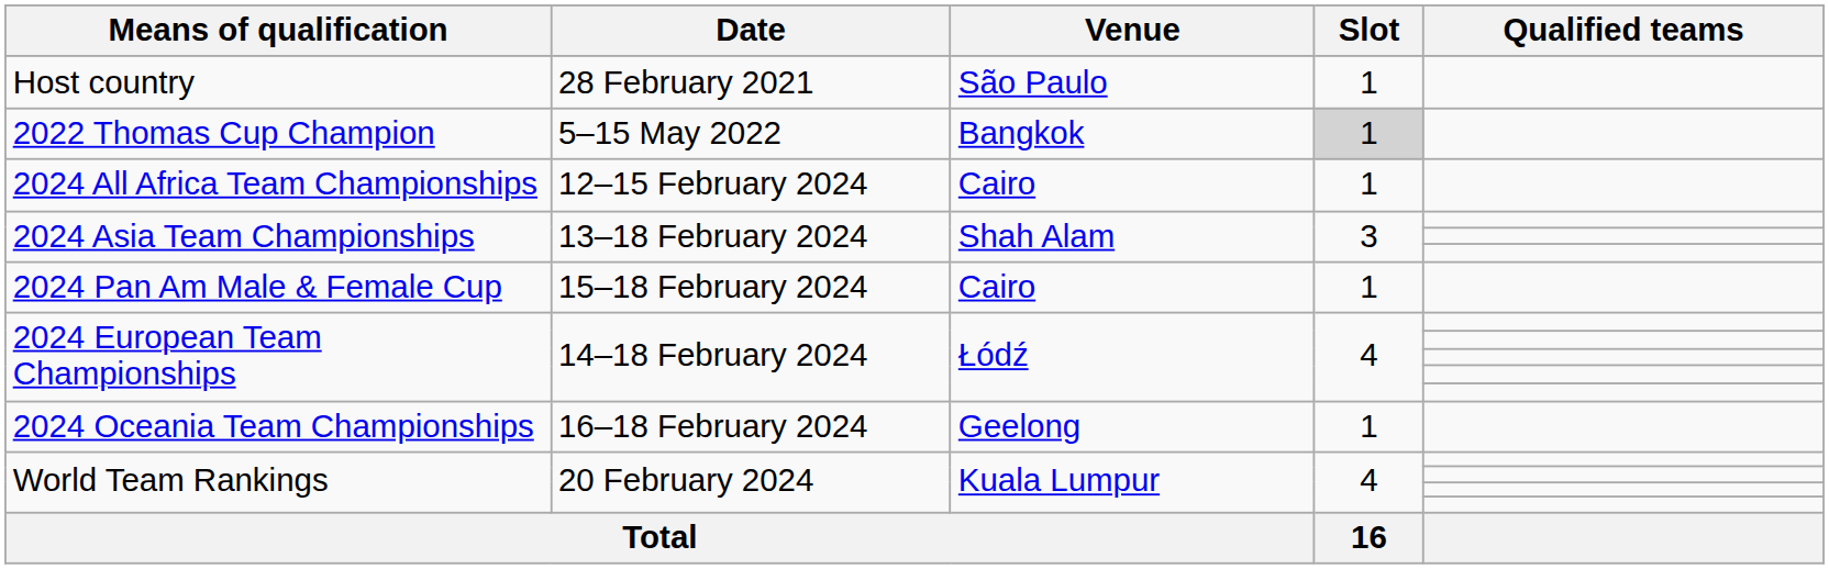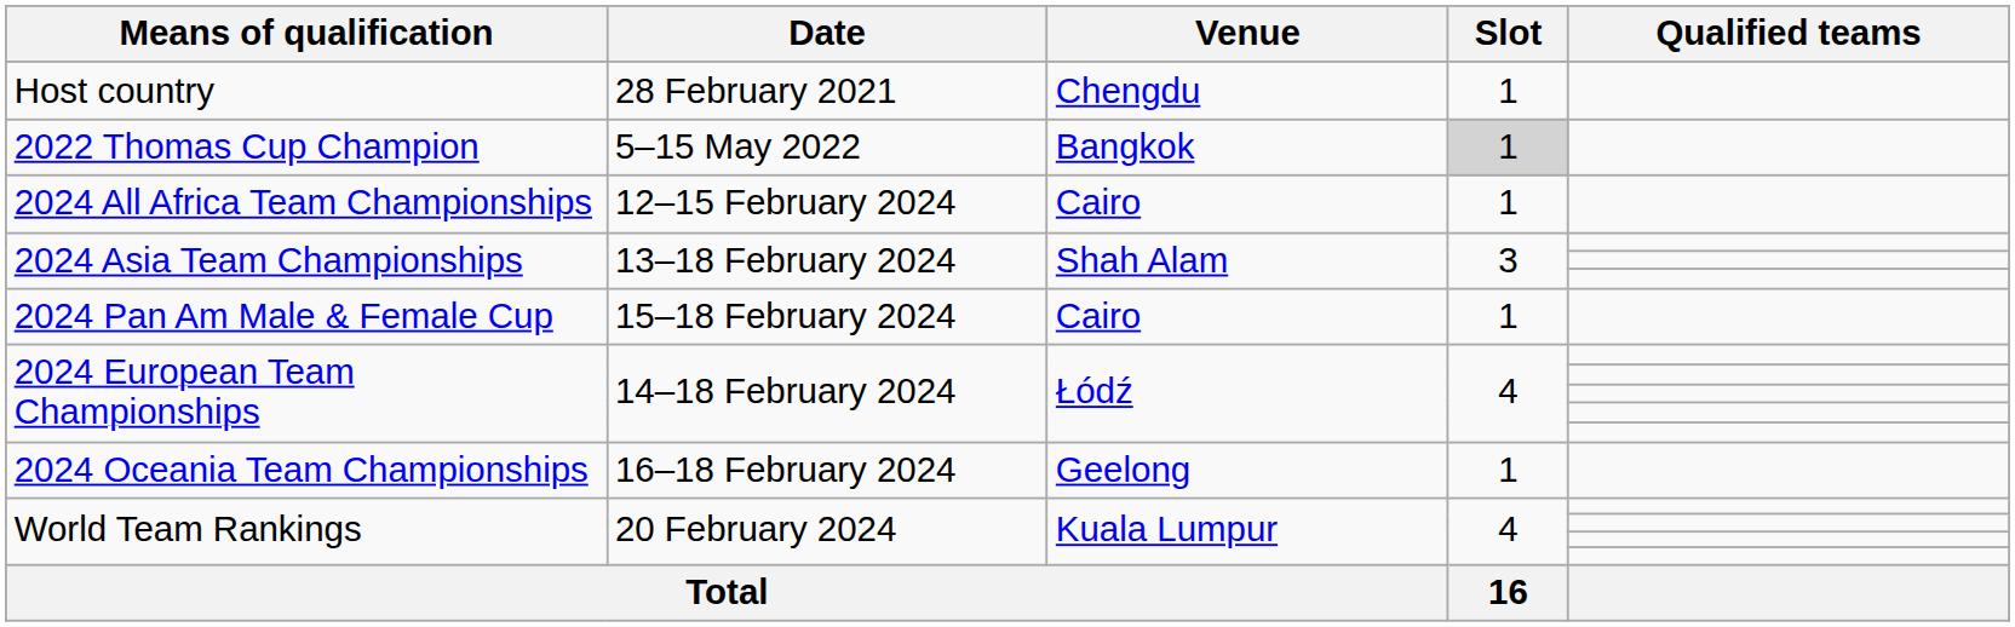Host country | Venue: São Paulo -> Chengdu
